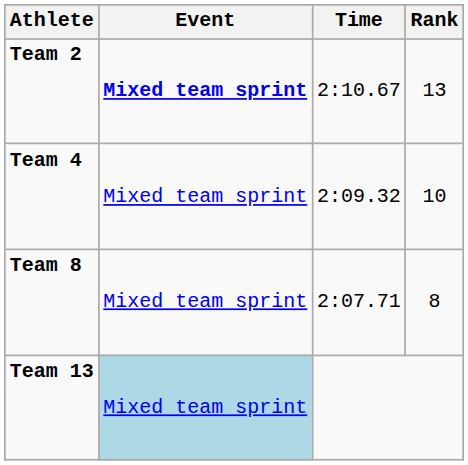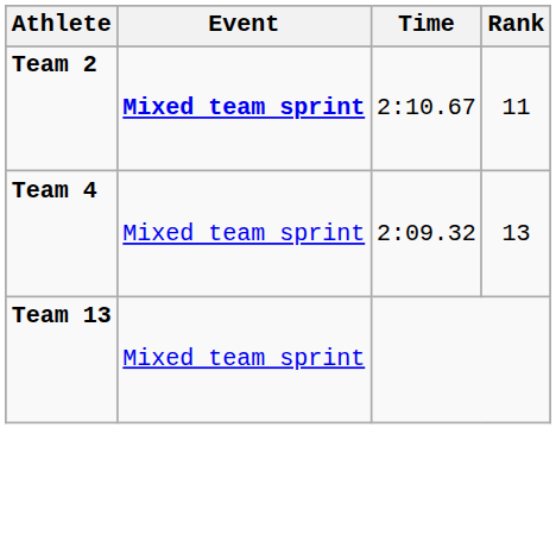Team 2 | Rank: 13 -> 11
Team 4 | Rank: 10 -> 13
- row: Team 8 | Mixed team sprint | 2:07.71 | 8
Team 13 | Event: lightblue background -> no background
